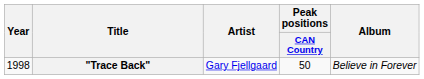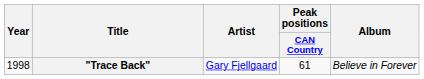"Trace Back" | Peak positions / CAN Country: 50 -> 61
